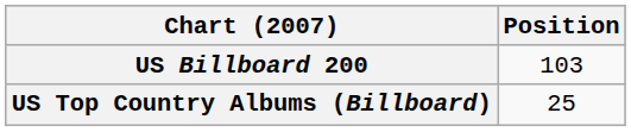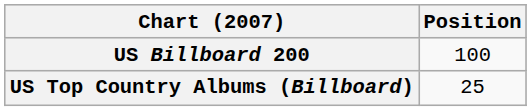US Billboard 200 | Position: 103 -> 100
